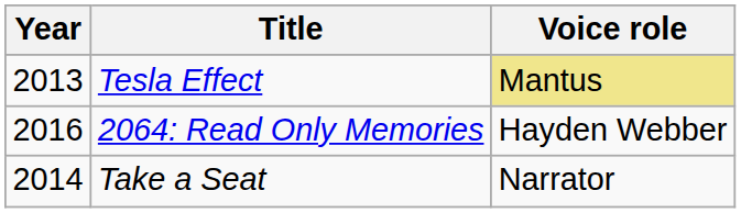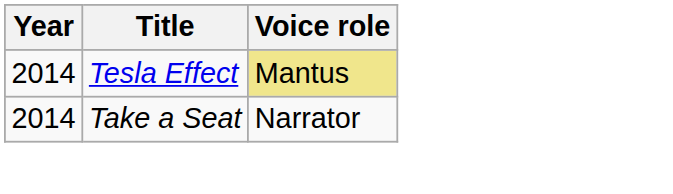Tesla Effect | Year: 2013 -> 2014
- row: 2016 | 2064: Read Only Memories | Hayden Webber
